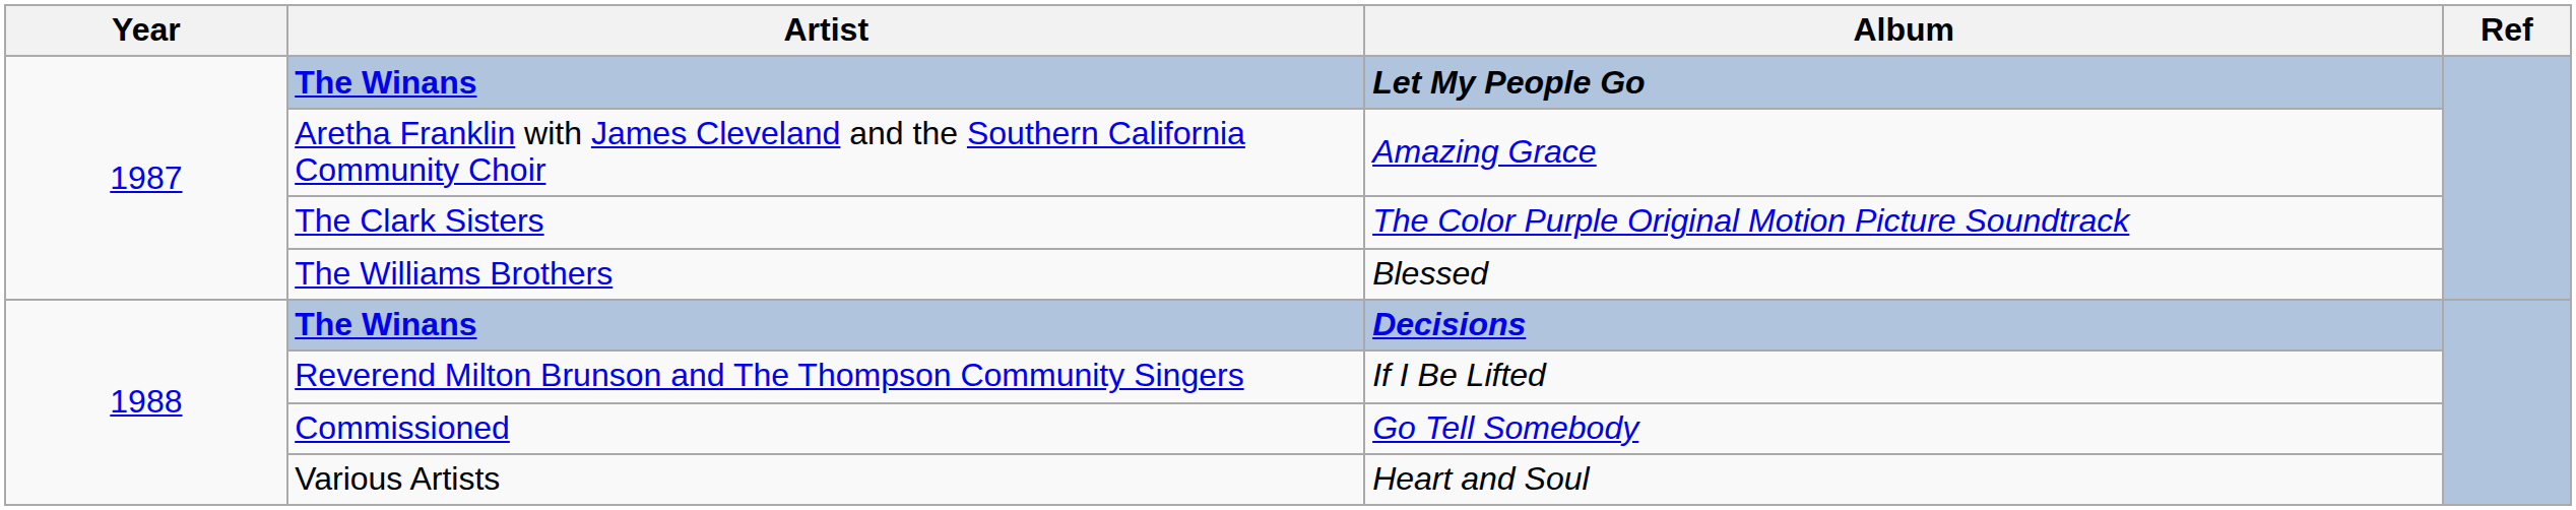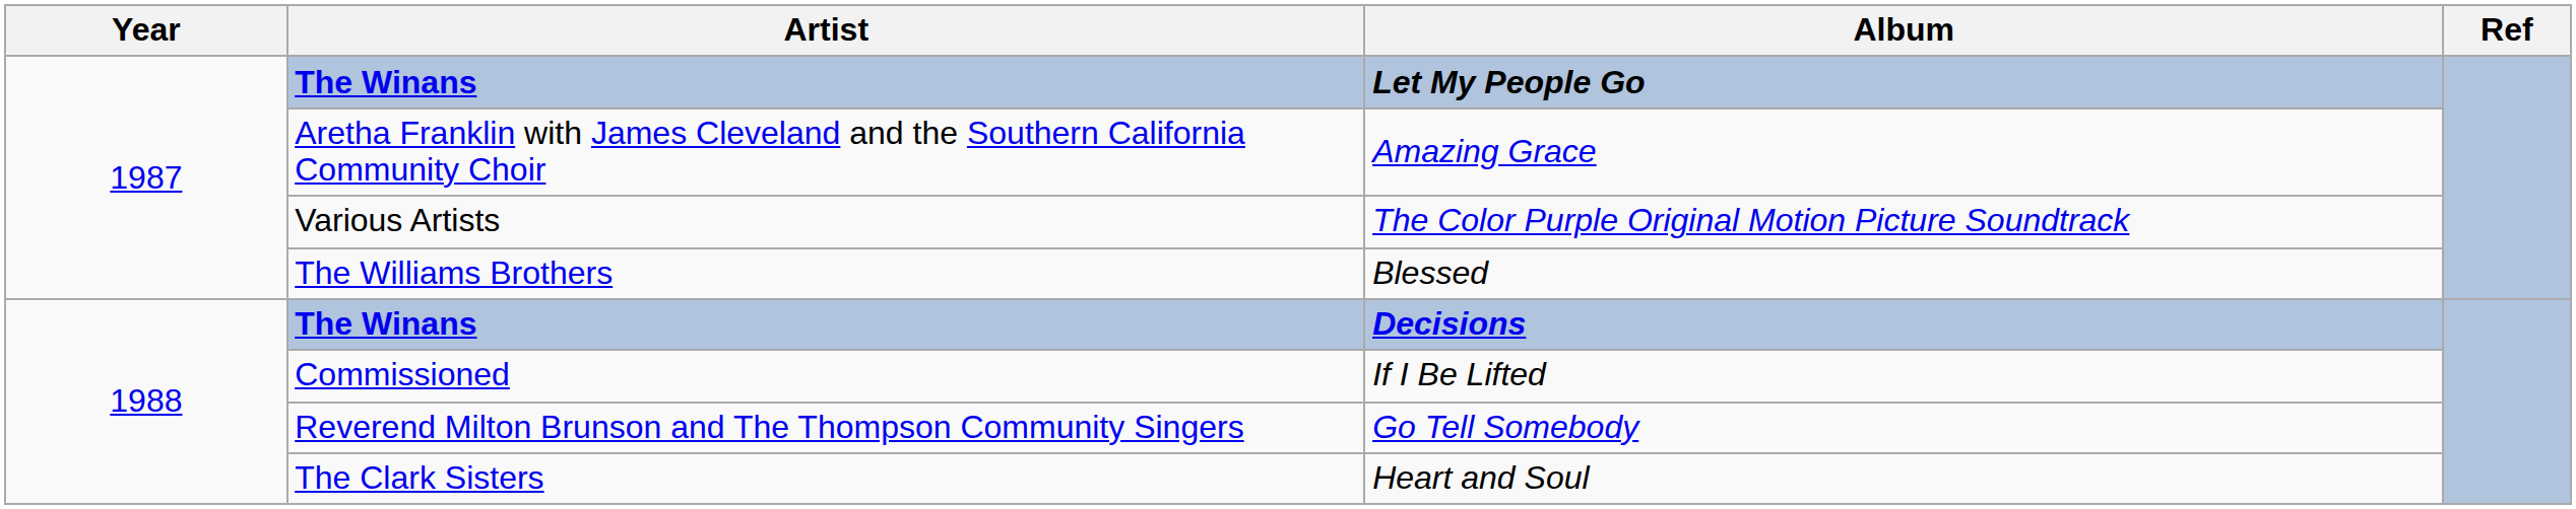The Color Purple Original Motion Picture Soundtrack | Artist: The Clark Sisters -> Various Artists
If I Be Lifted | Artist: Reverend Milton Brunson and The Thompson Community Singers -> Commissioned
Go Tell Somebody | Artist: Commissioned -> Reverend Milton Brunson and The Thompson Community Singers
Heart and Soul | Artist: Various Artists -> The Clark Sisters
